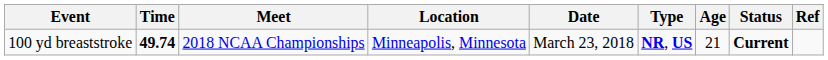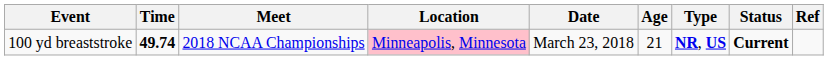columns swapped: Age <-> Type
100 yd breaststroke | Location: no background -> pink background
